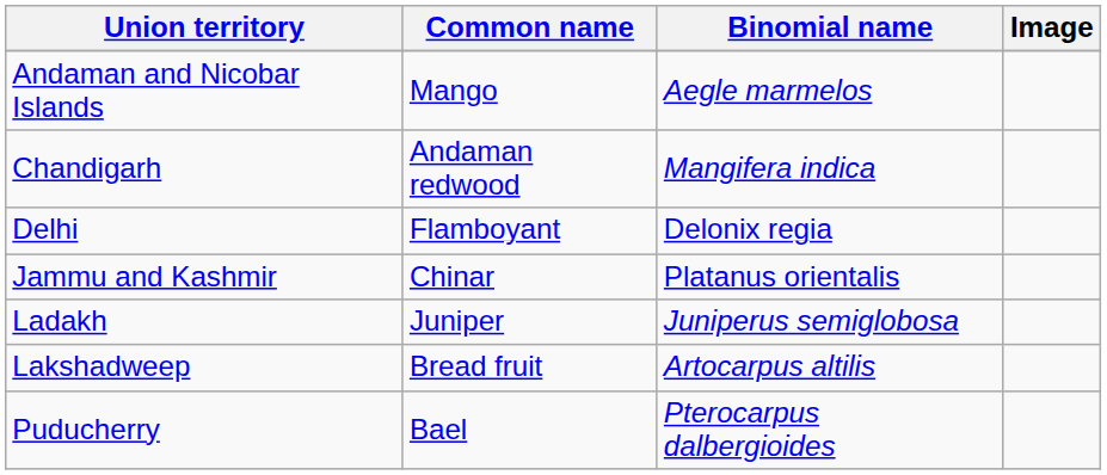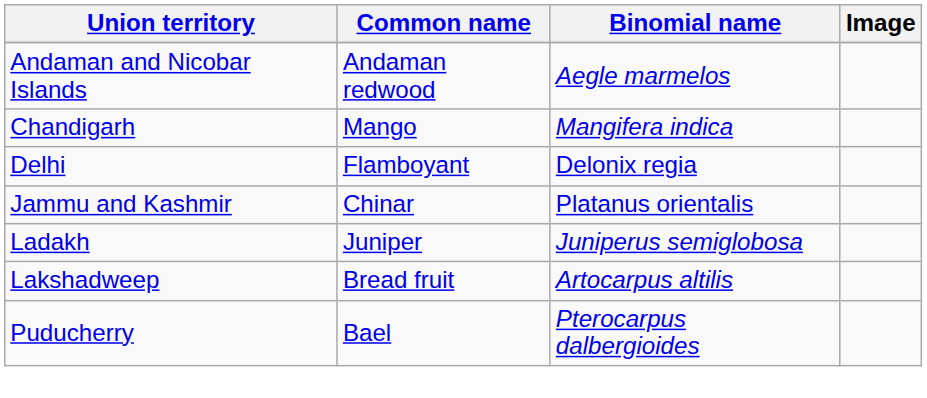Andaman and Nicobar Islands | Common name: Mango -> Andaman redwood
Chandigarh | Common name: Andaman redwood -> Mango
